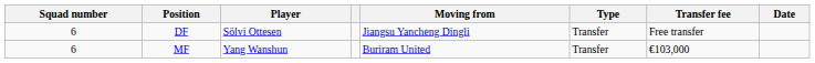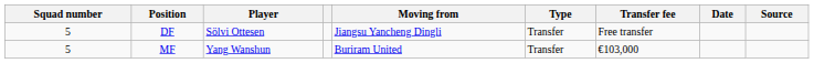+ column: Source
DF | Squad number: 6 -> 5
MF | Squad number: 6 -> 5
